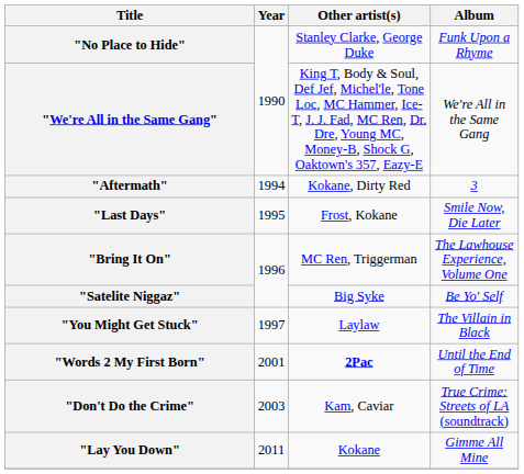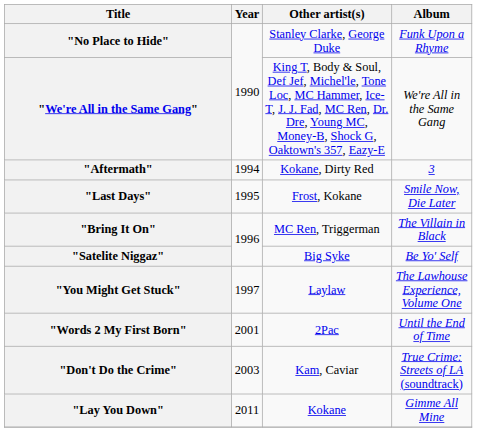"Bring It On" | Album: The Lawhouse Experience, Volume One -> The Villain in Black
"You Might Get Stuck" | Album: The Villain in Black -> The Lawhouse Experience, Volume One
"Words 2 My First Born" | Other artist(s): bold -> normal
